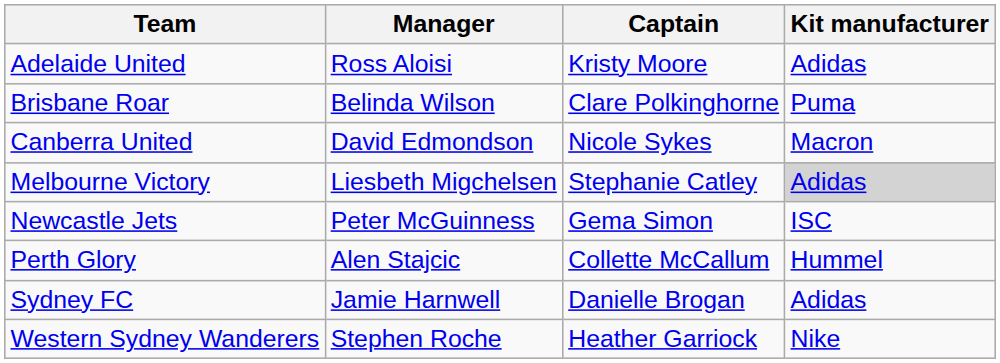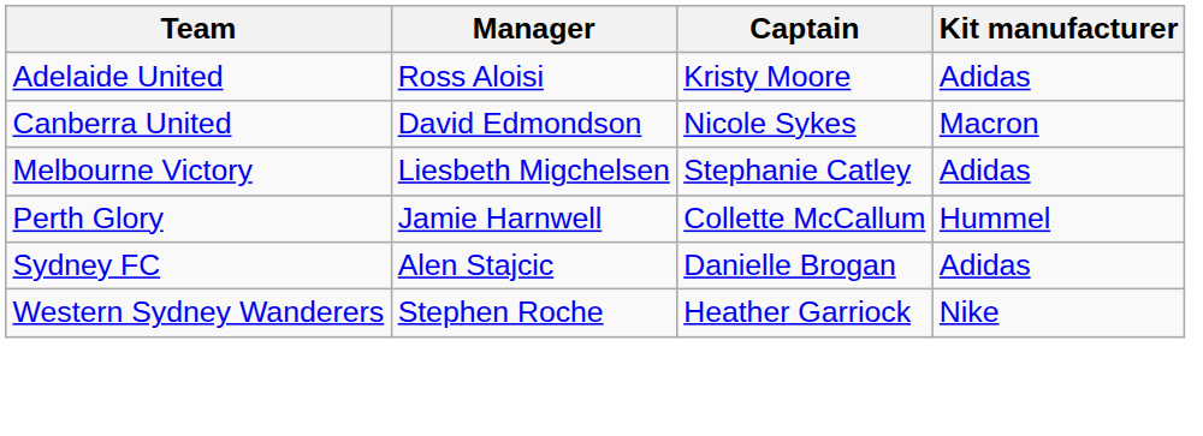- row: Brisbane Roar | Belinda Wilson | Clare Polkinghorne | Puma
Melbourne Victory | Kit manufacturer: lightgrey background -> no background
- row: Newcastle Jets | Peter McGuinness | Gema Simon | ISC
Perth Glory | Manager: Alen Stajcic -> Jamie Harnwell
Sydney FC | Manager: Jamie Harnwell -> Alen Stajcic
